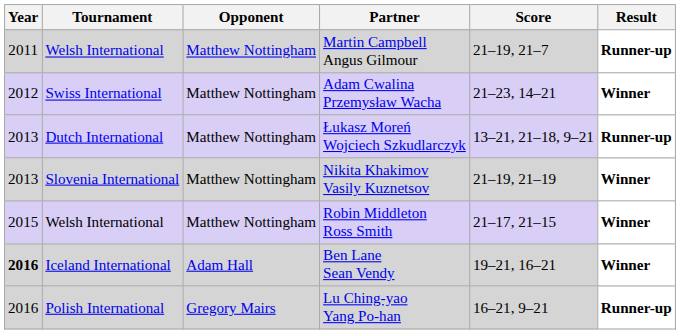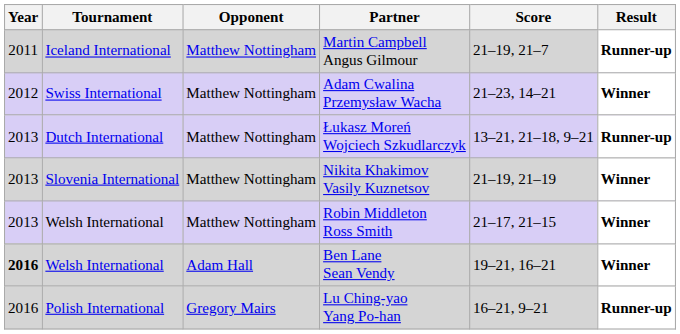Martin Campbell Angus Gilmour | Tournament: Welsh International -> Iceland International
Robin Middleton Ross Smith | Year: 2015 -> 2013
Ben Lane Sean Vendy | Tournament: Iceland International -> Welsh International
